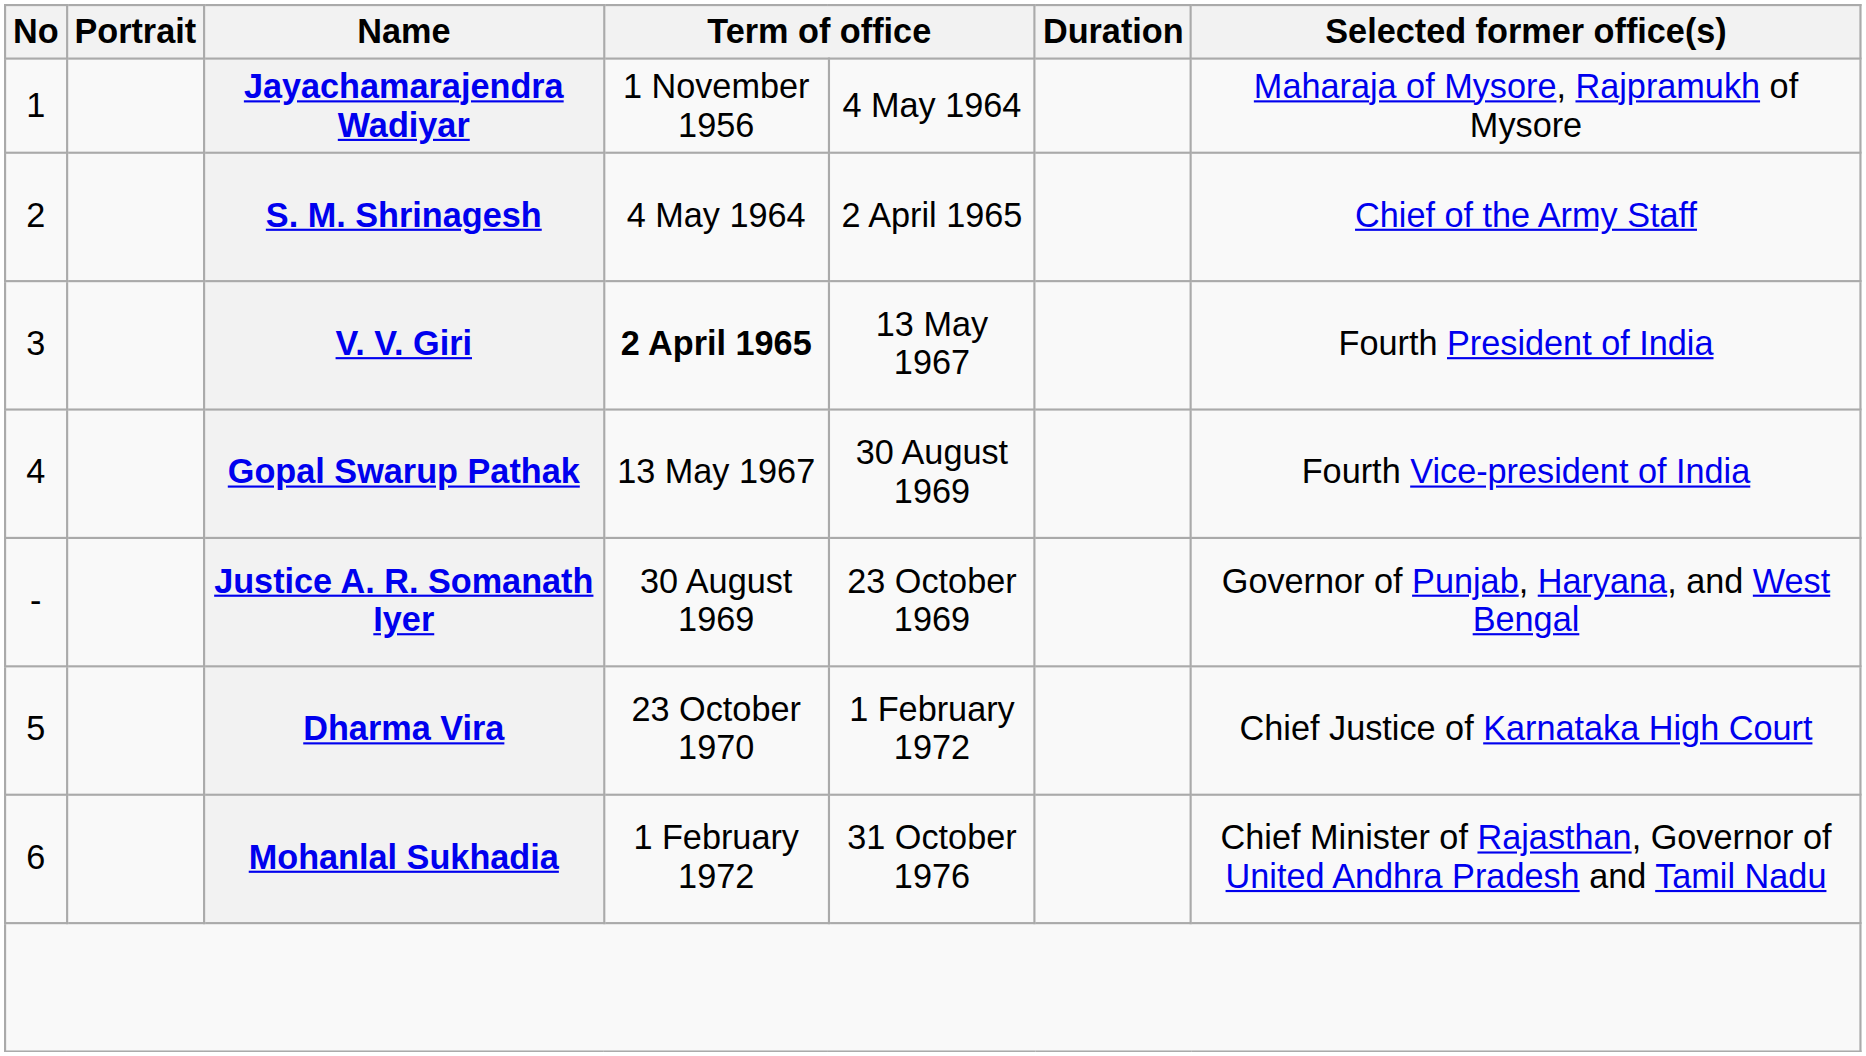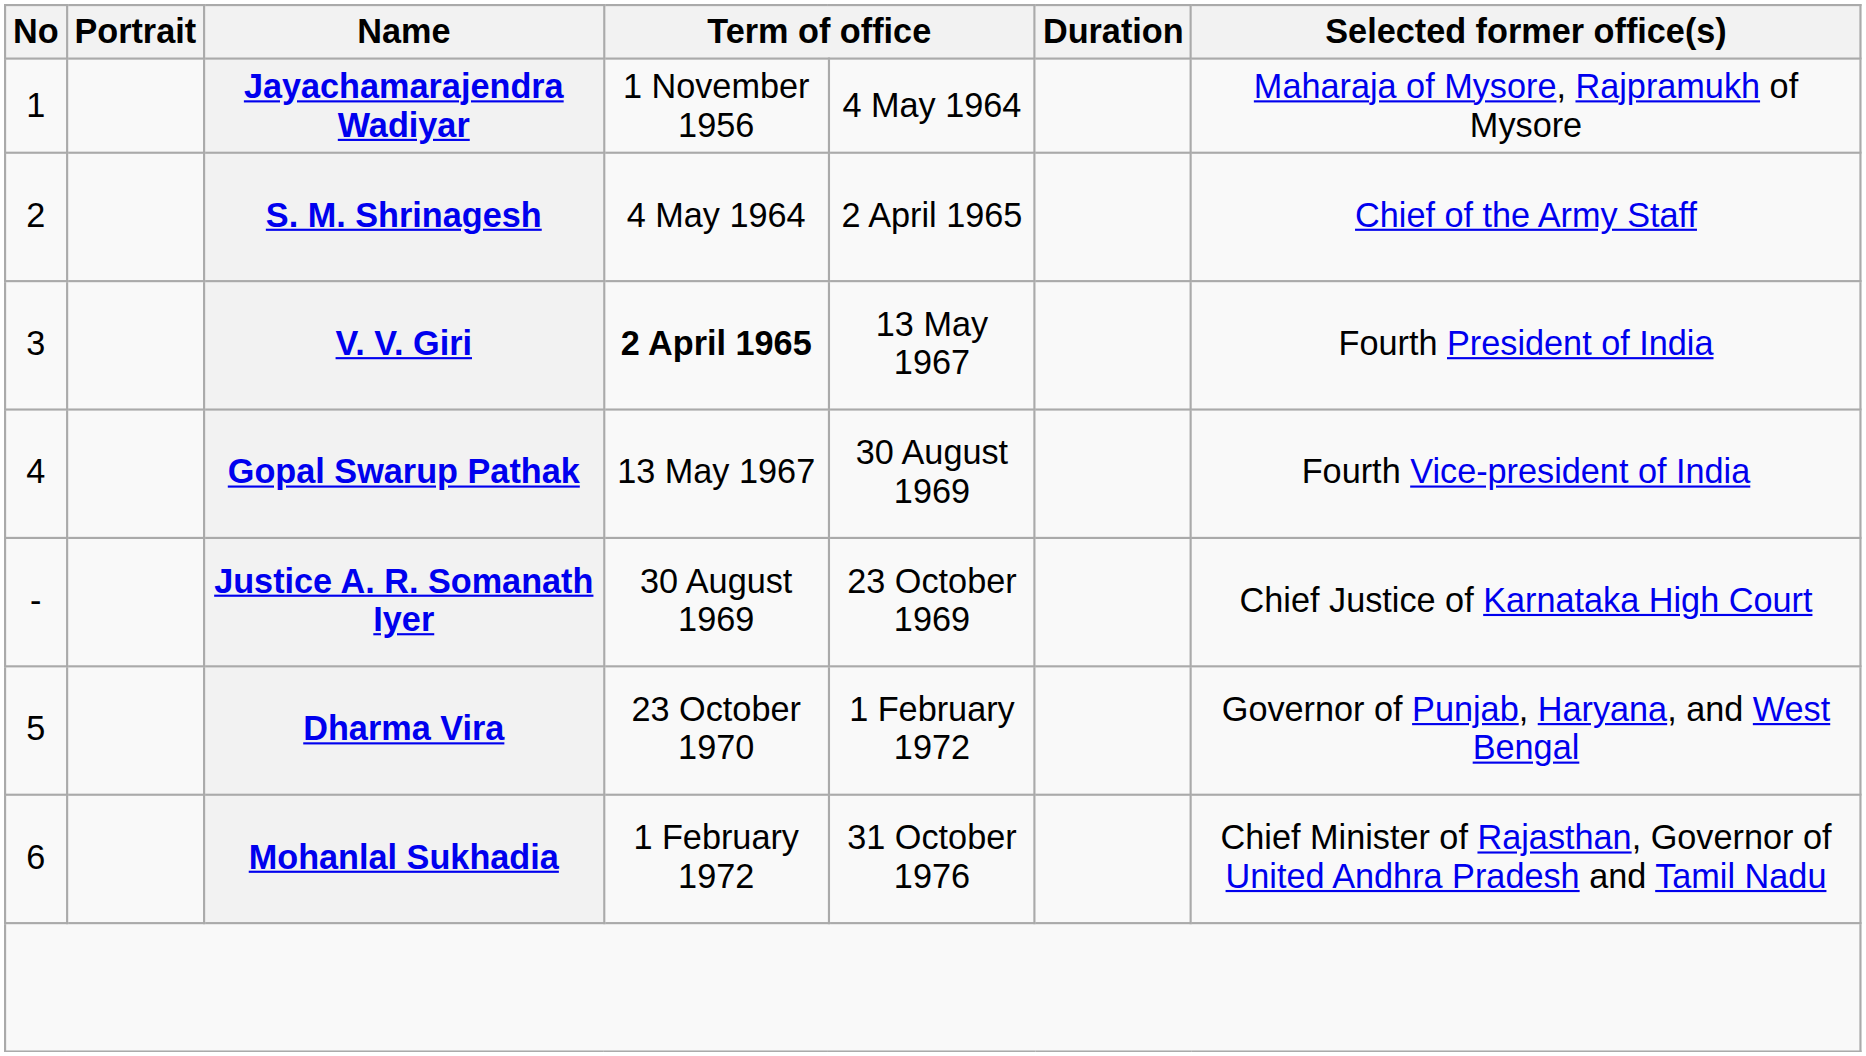Justice A. R. Somanath Iyer | Selected former office(s): Governor of Punjab, Haryana, and West Bengal -> Chief Justice of Karnataka High Court
Dharma Vira | Selected former office(s): Chief Justice of Karnataka High Court -> Governor of Punjab, Haryana, and West Bengal
